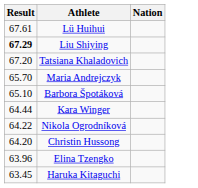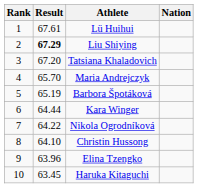+ column: Rank | 1 | 2 | 3 | 4 | 5 | 6 | 7 | 8 | 9 | 10
Barbora Špotáková | Result: 65.10 -> 65.19
Christin Hussong | Result: 64.20 -> 64.10
